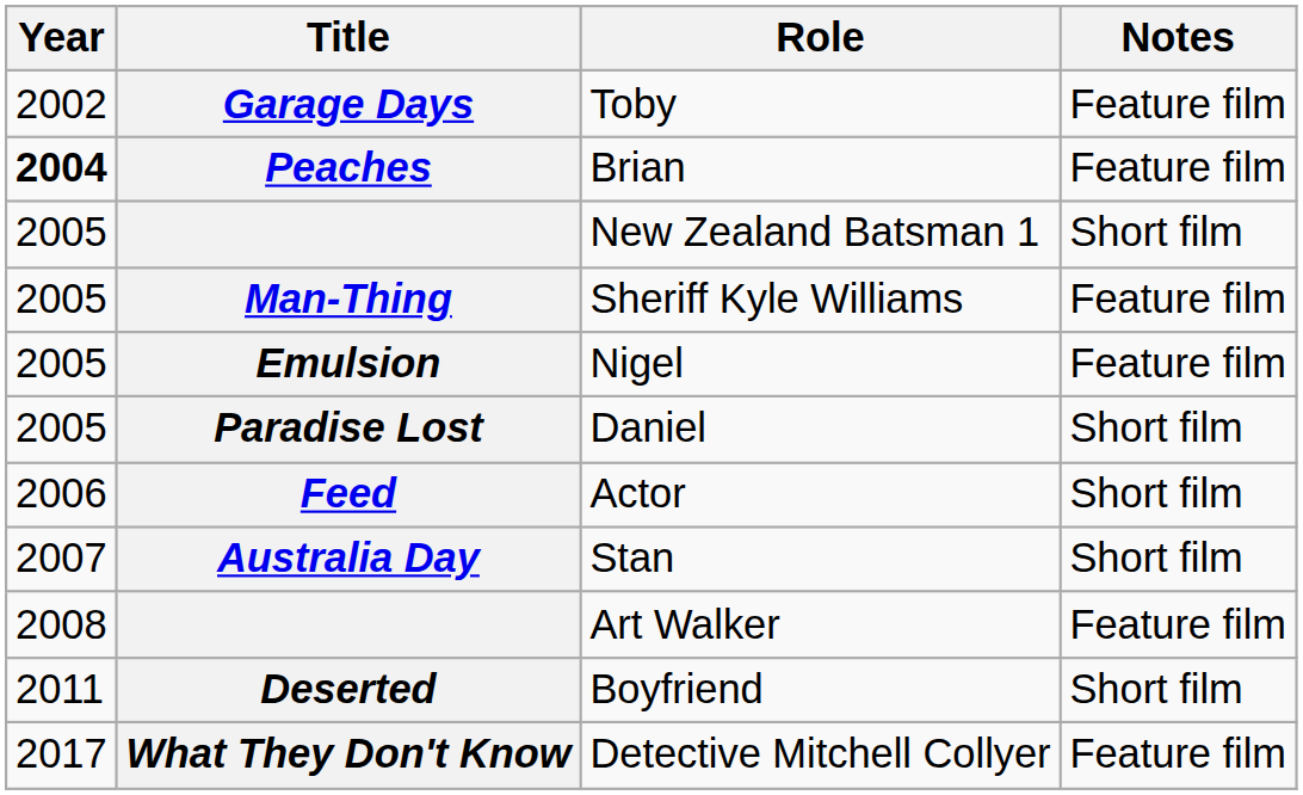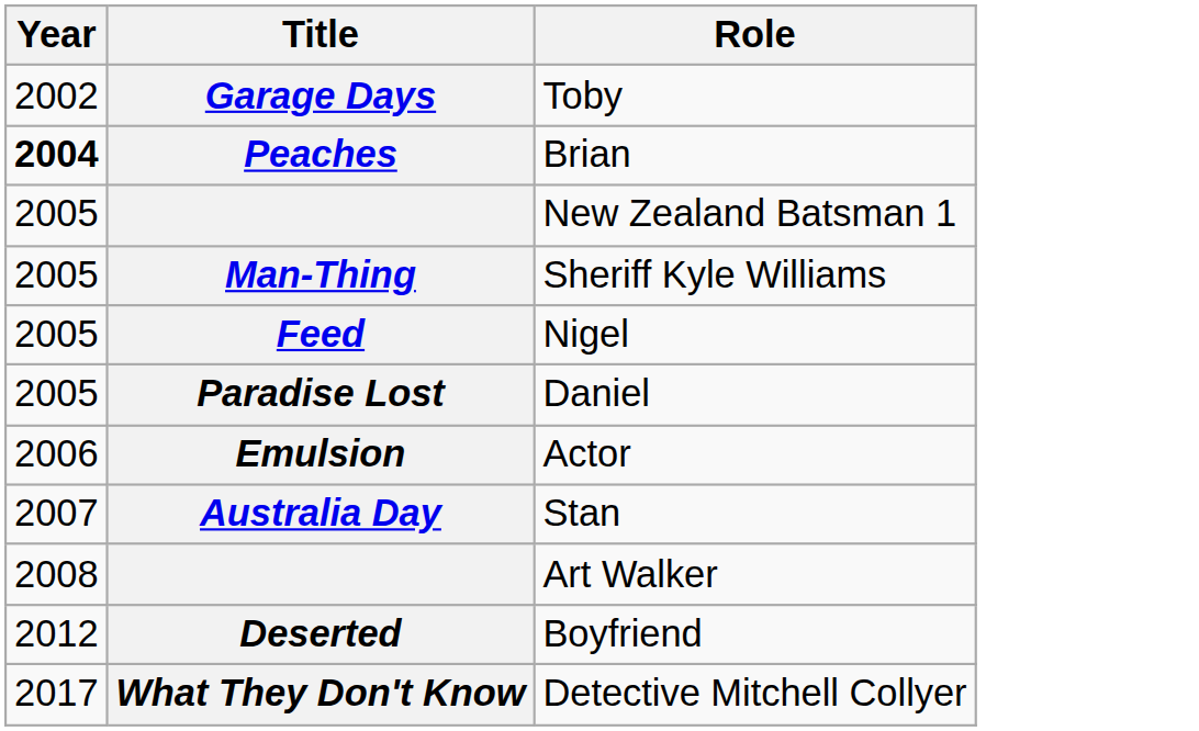- column: Notes | Feature film | Feature film | Short film | Feature film | Feature film | Short film | Short film | Short film | Feature film | Short film | Feature film
Nigel | Title: Emulsion -> Feed
Actor | Title: Feed -> Emulsion
Boyfriend | Year: 2011 -> 2012
